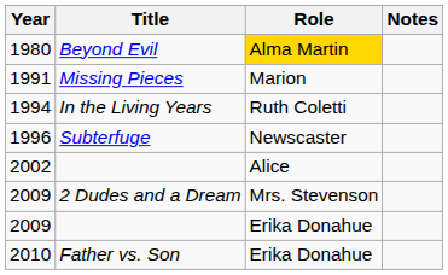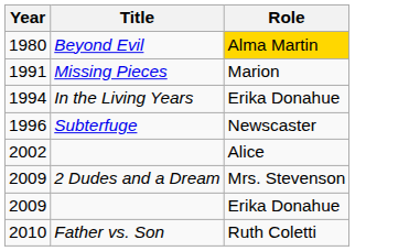- column: Notes
1994 | Role: Ruth Coletti -> Erika Donahue
2010 | Role: Erika Donahue -> Ruth Coletti
